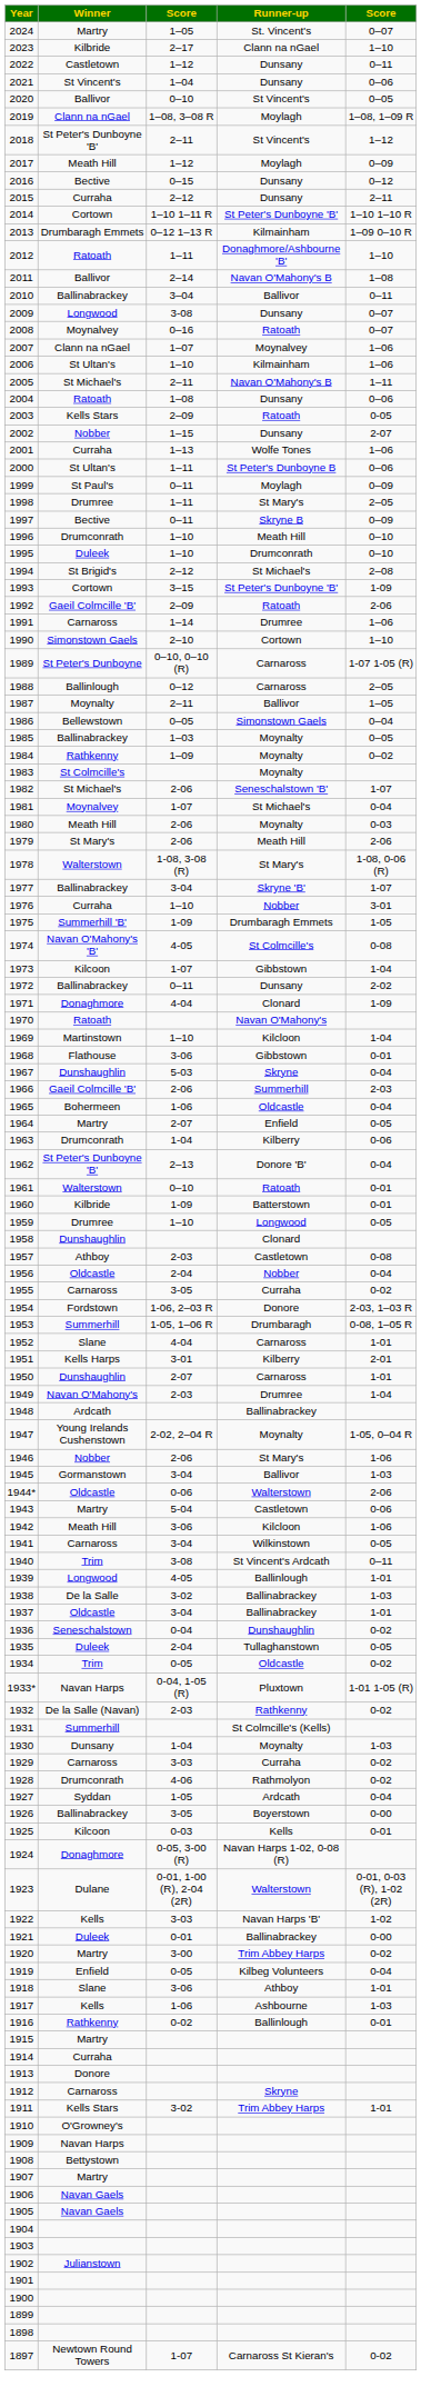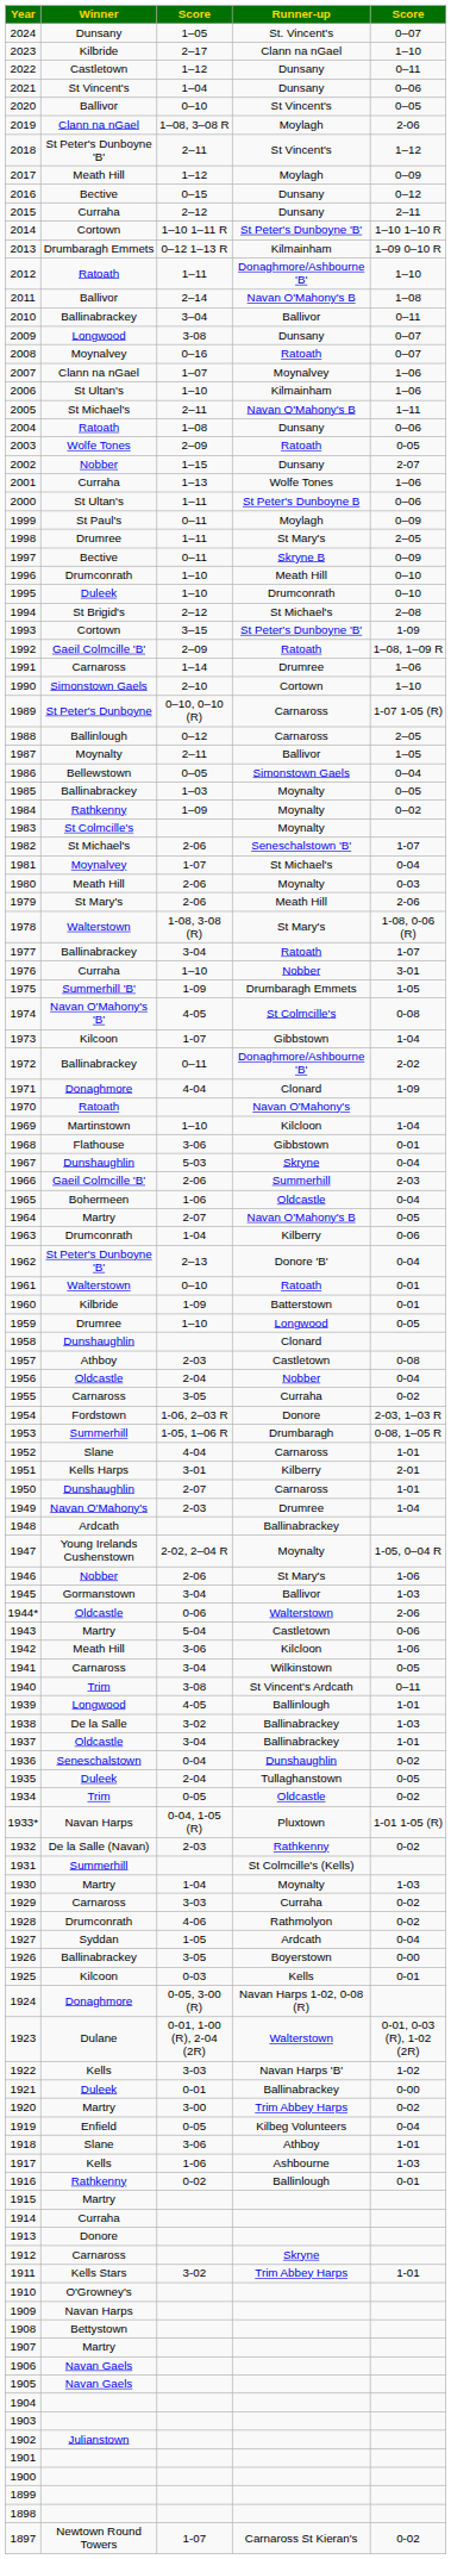2024 | Winner: Martry -> Dunsany
2019 | column 5: 1–08, 1–09 R -> 2-06
2003 | Winner: Kells Stars -> Wolfe Tones
1992 | column 5: 2-06 -> 1–08, 1–09 R
1977 | Runner-up: Skryne 'B' -> Ratoath
1972 | Runner-up: Dunsany -> Donaghmore/Ashbourne 'B'
1964 | Runner-up: Enfield -> Navan O'Mahony's B
1930 | Winner: Dunsany -> Martry
